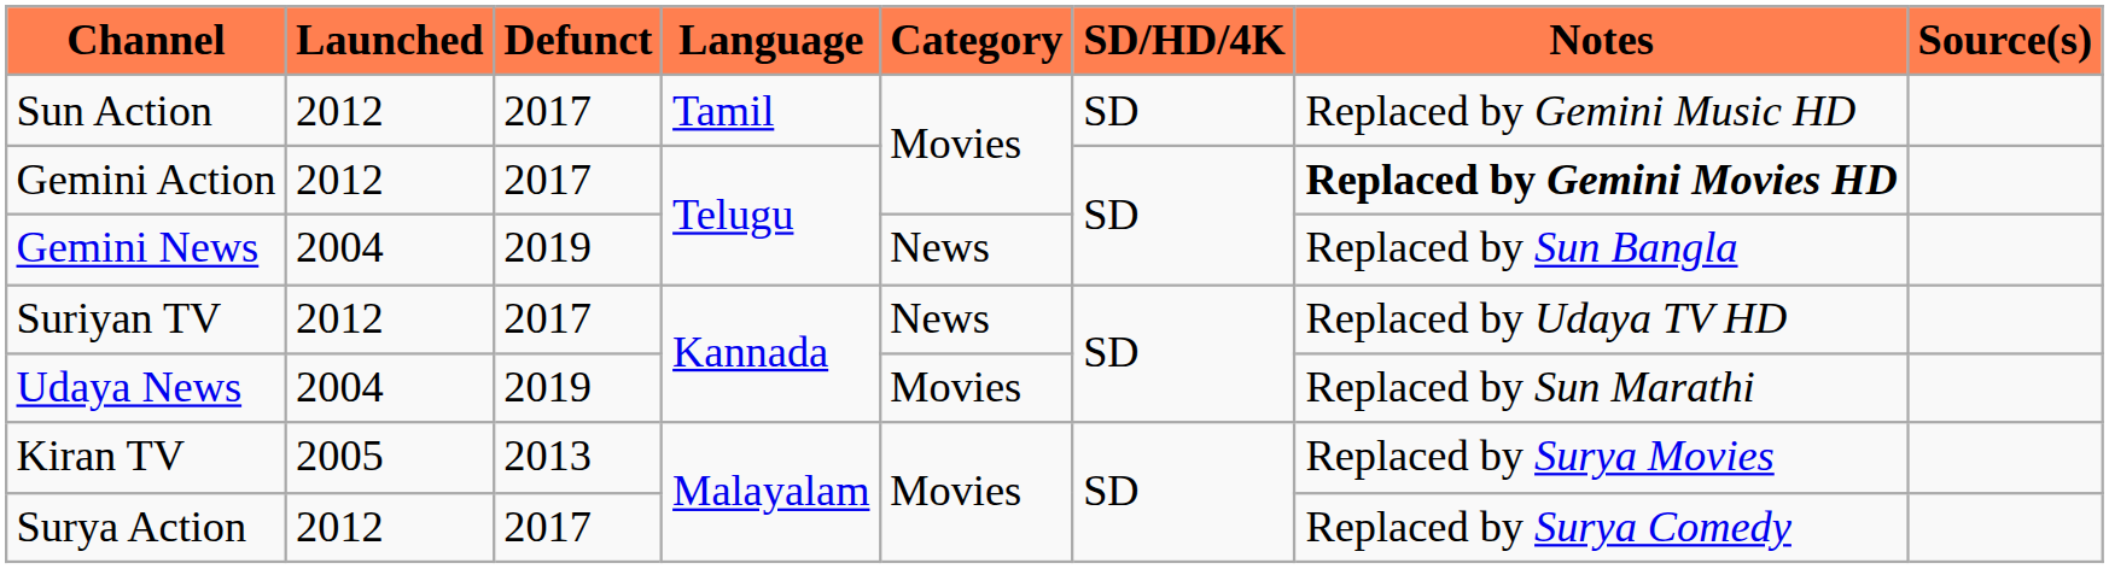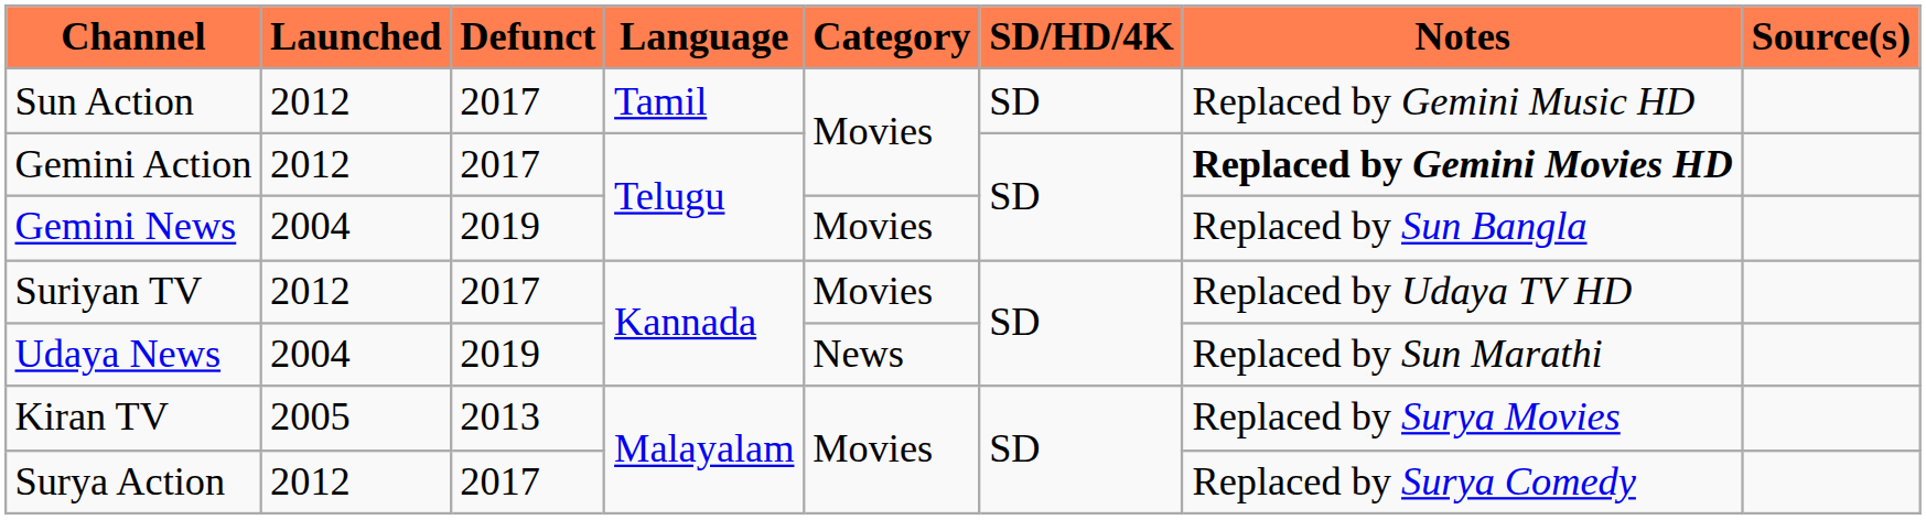Gemini News | Category: News -> Movies
Suriyan TV | Category: News -> Movies
Udaya News | Category: Movies -> News
